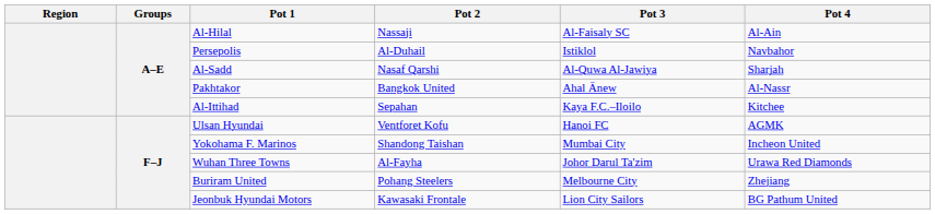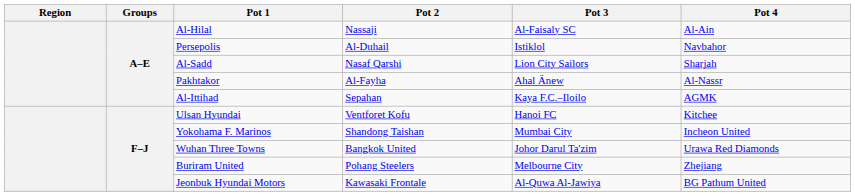Al-Sadd | Pot 3: Al-Quwa Al-Jawiya -> Lion City Sailors
Pakhtakor | Pot 2: Bangkok United -> Al-Fayha
Al-Ittihad | Pot 4: Kitchee -> AGMK
Ulsan Hyundai | Pot 4: AGMK -> Kitchee
Wuhan Three Towns | Pot 2: Al-Fayha -> Bangkok United
Jeonbuk Hyundai Motors | Pot 3: Lion City Sailors -> Al-Quwa Al-Jawiya
